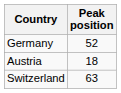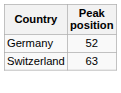- row: Austria | 18
